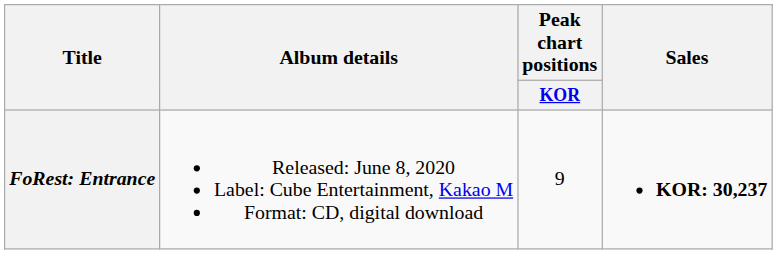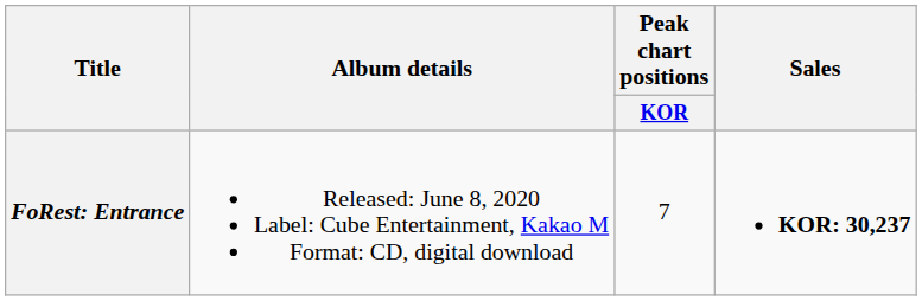FoRest: Entrance | Peak chart positions / KOR: 9 -> 7
